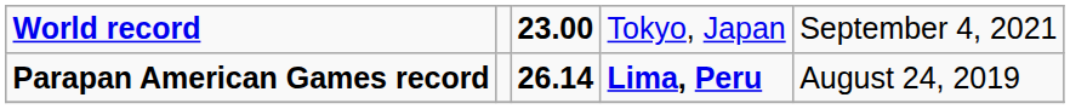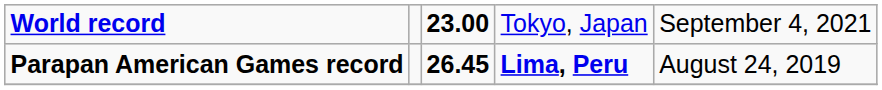Parapan American Games record | column 3: 26.14 -> 26.45
